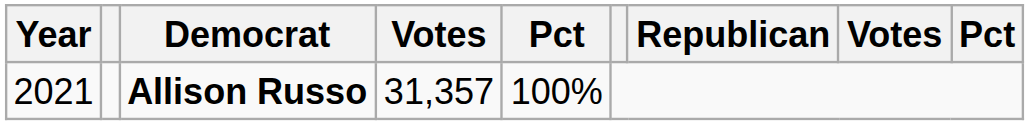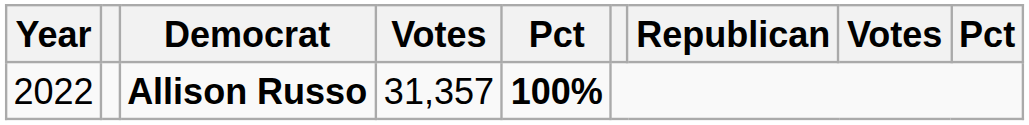Allison Russo | Year: 2021 -> 2022
Allison Russo | column 5: normal -> bold
